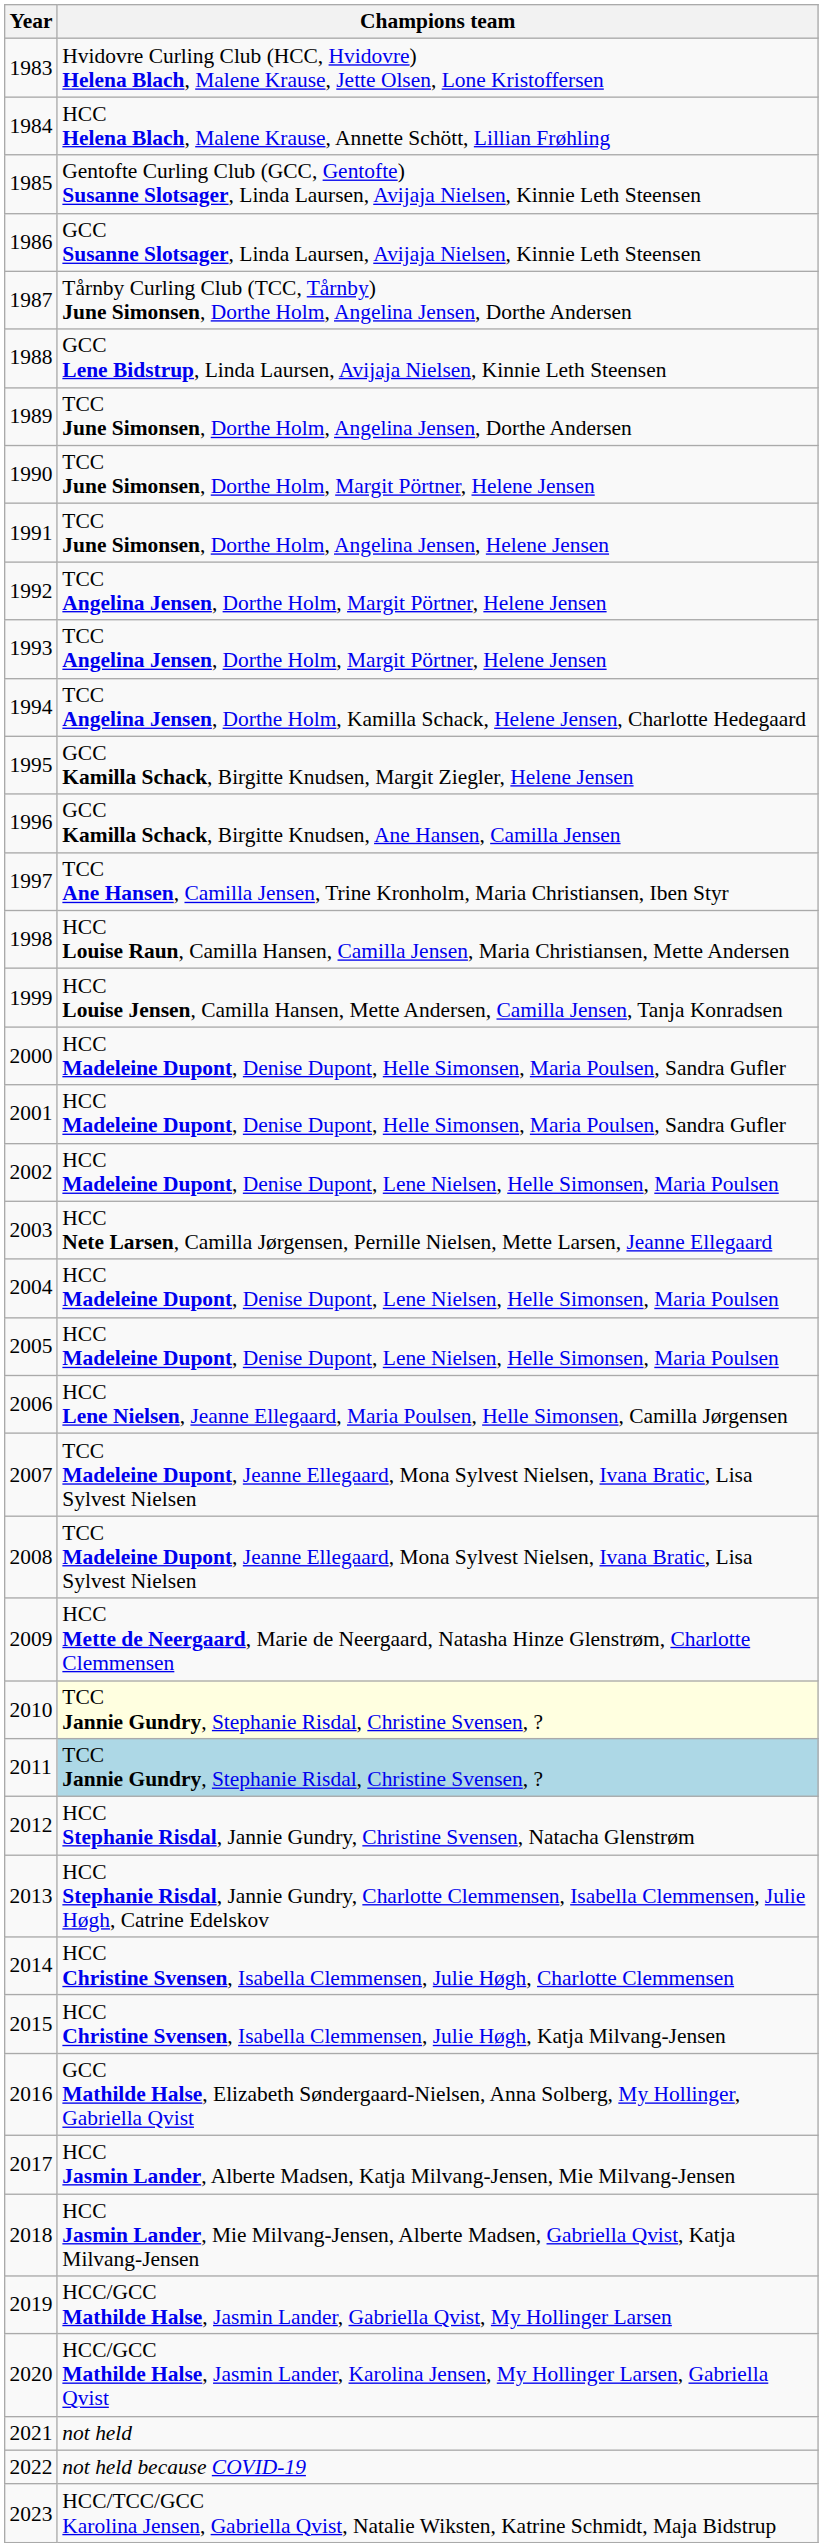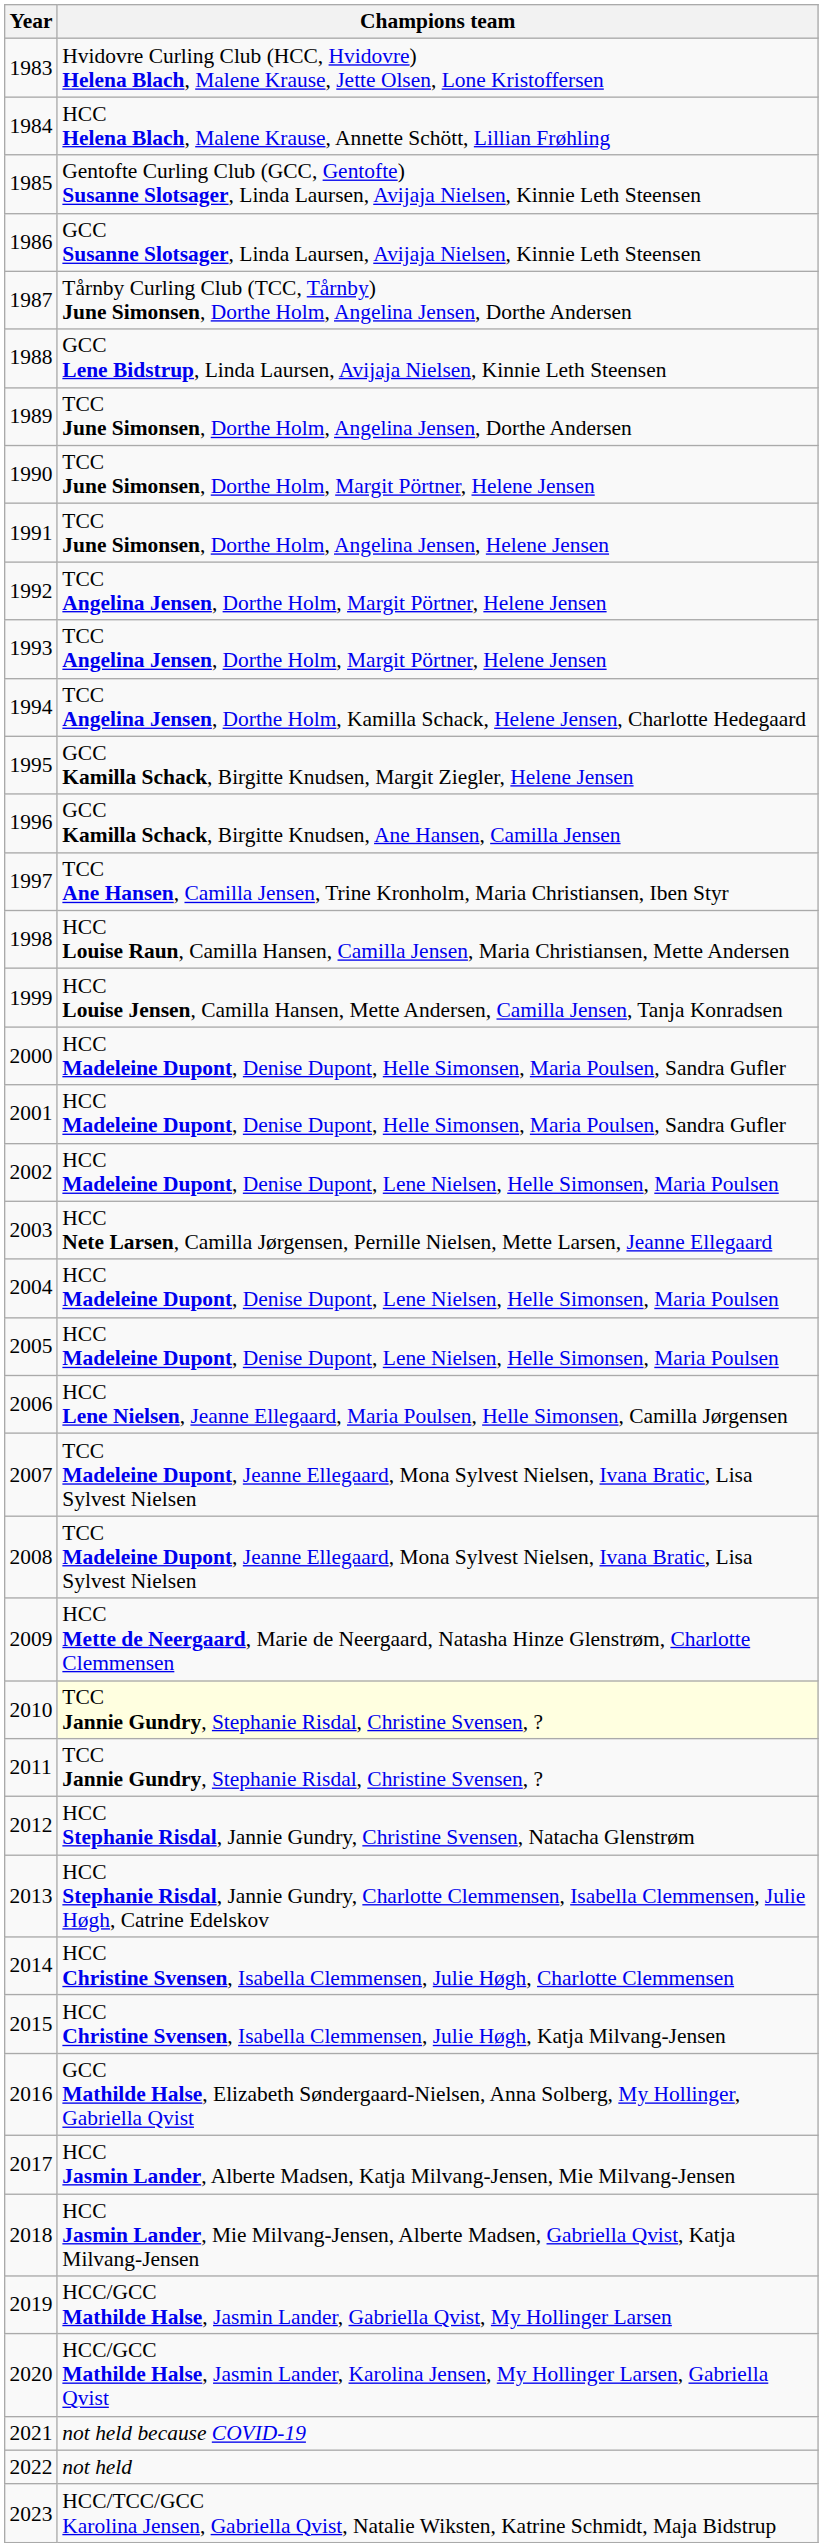2011 | Champions team: lightblue background -> no background
2021 | Champions team: not held -> not held because COVID-19
2022 | Champions team: not held because COVID-19 -> not held
